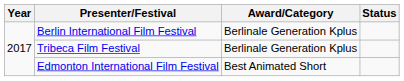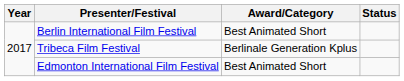Berlin International Film Festival | Award/Category: Berlinale Generation Kplus -> Best Animated Short
